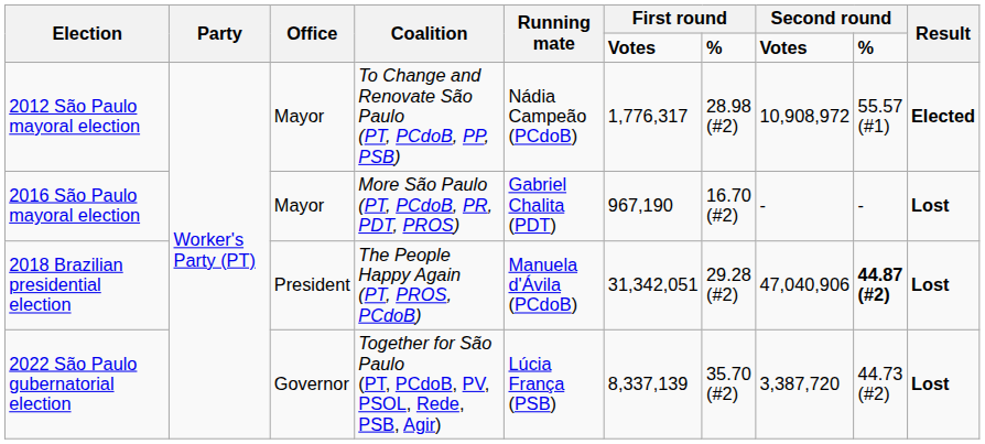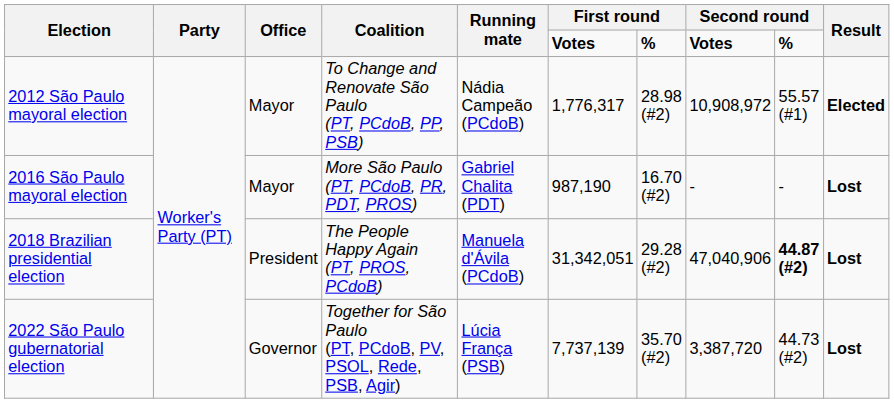2016 São Paulo mayoral election | column 6: 967,190 -> 987,190
2022 São Paulo gubernatorial election | column 6: 8,337,139 -> 7,737,139
